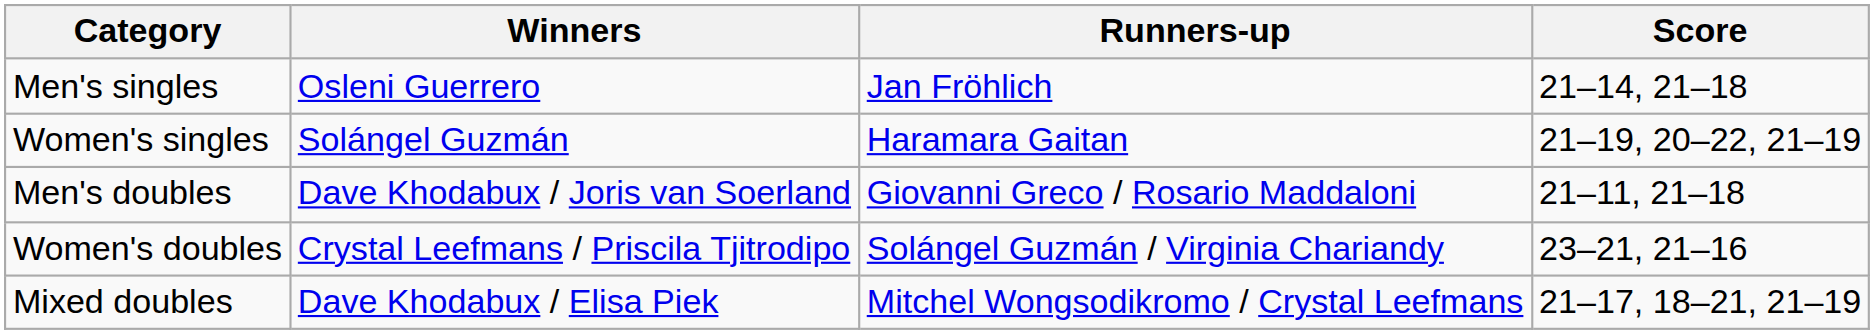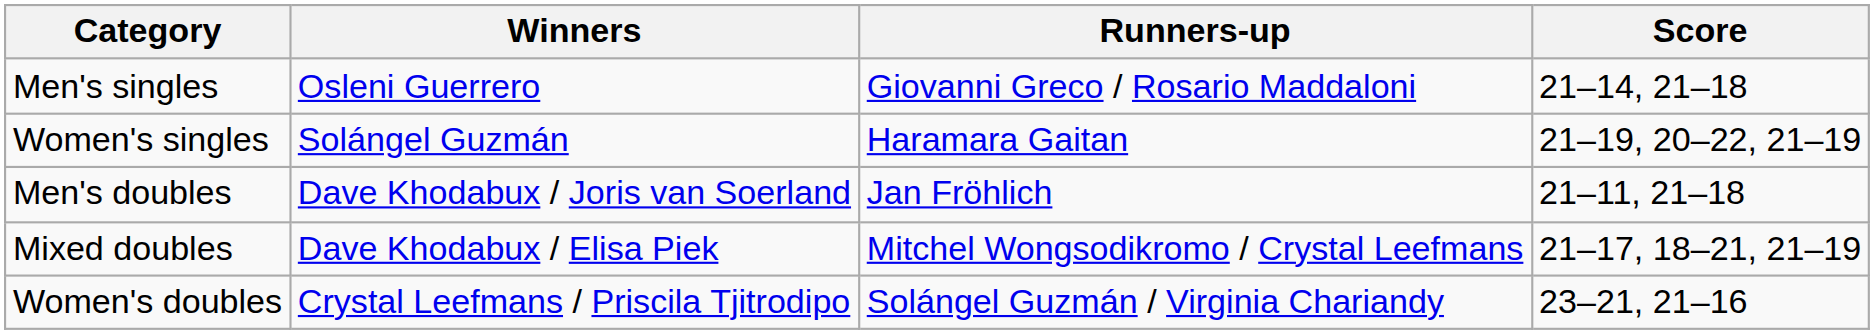Men's singles | Runners-up: Jan Fröhlich -> Giovanni Greco / Rosario Maddaloni
Men's doubles | Runners-up: Giovanni Greco / Rosario Maddaloni -> Jan Fröhlich
rows swapped: Women's doubles <-> Mixed doubles
